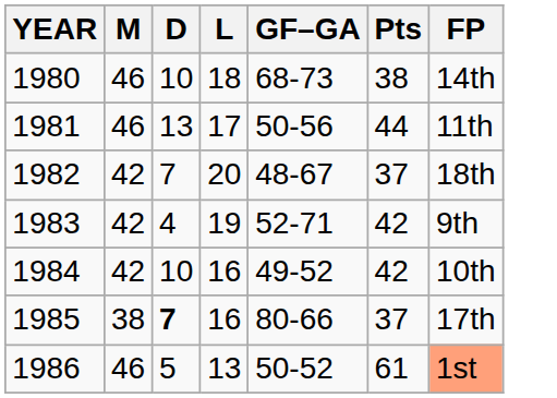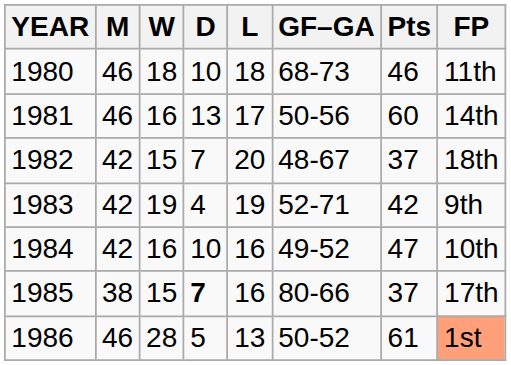+ column: W | 18 | 16 | 15 | 19 | 16 | 15 | 28
1980 | Pts: 38 -> 46
1980 | FP: 14th -> 11th
1981 | Pts: 44 -> 60
1981 | FP: 11th -> 14th
1984 | Pts: 42 -> 47
